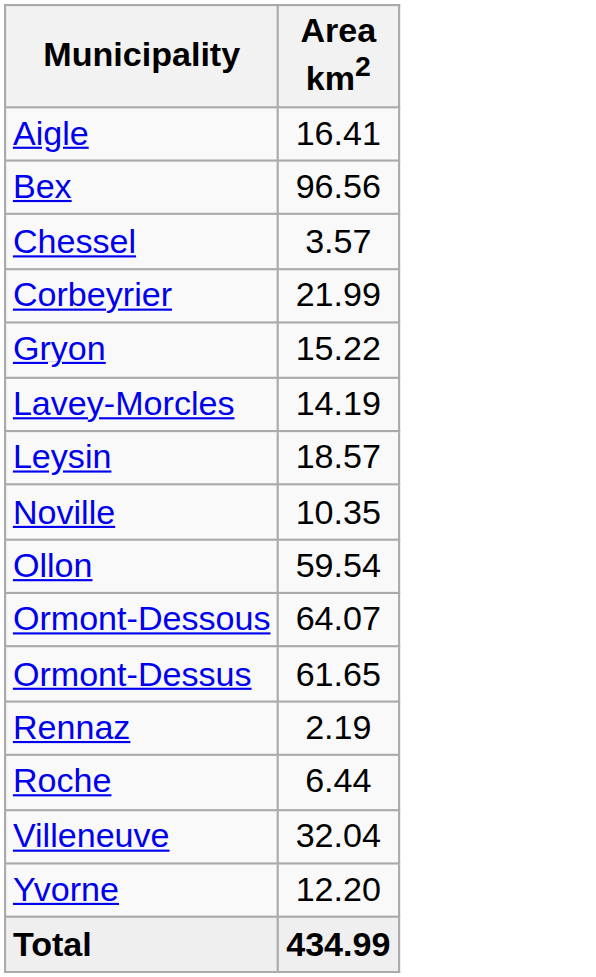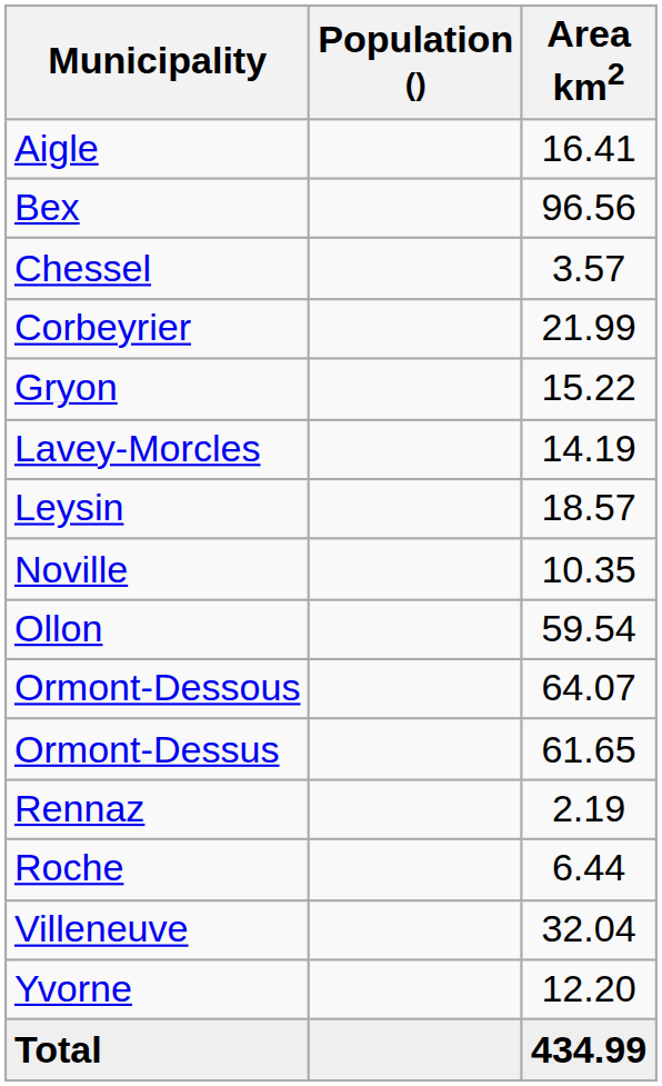+ column: Population ()
